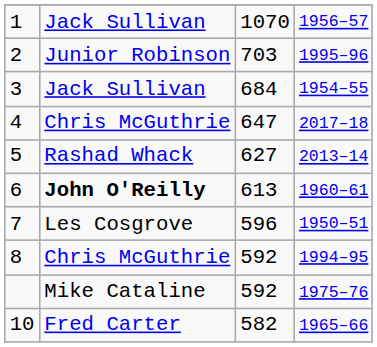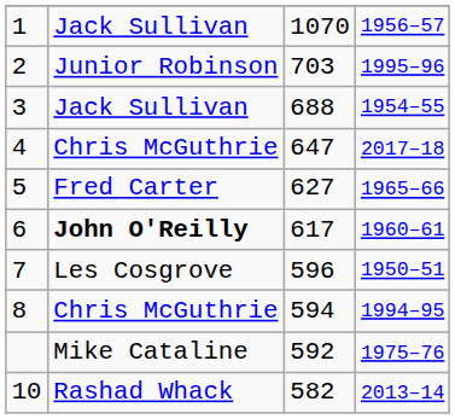3 | column 3: 684 -> 688
5 | column 2: Rashad Whack -> Fred Carter
5 | column 4: 2013–14 -> 1965–66
6 | column 3: 613 -> 617
8 | column 3: 592 -> 594
10 | column 2: Fred Carter -> Rashad Whack
10 | column 4: 1965–66 -> 2013–14
